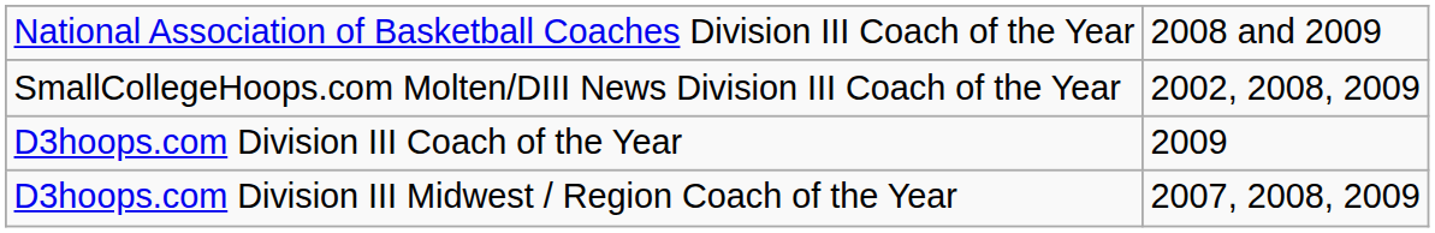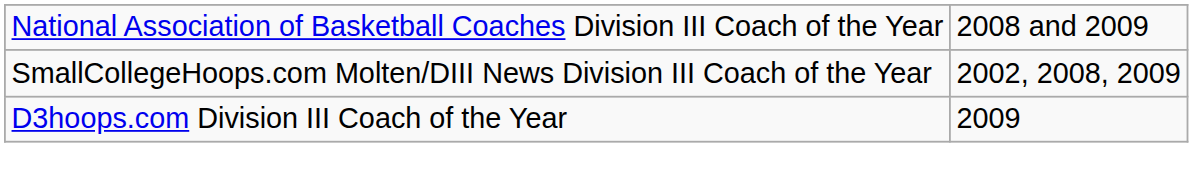- row: D3hoops.com Division III Midwest / Region Coach of the Year | 2007, 2008, 2009
